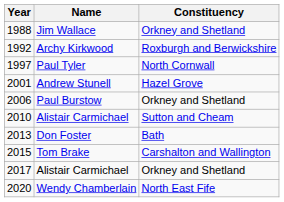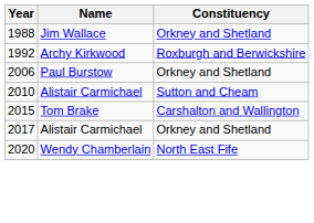- row: 1997 | Paul Tyler | North Cornwall
- row: 2001 | Andrew Stunell | Hazel Grove
- row: 2013 | Don Foster | Bath
